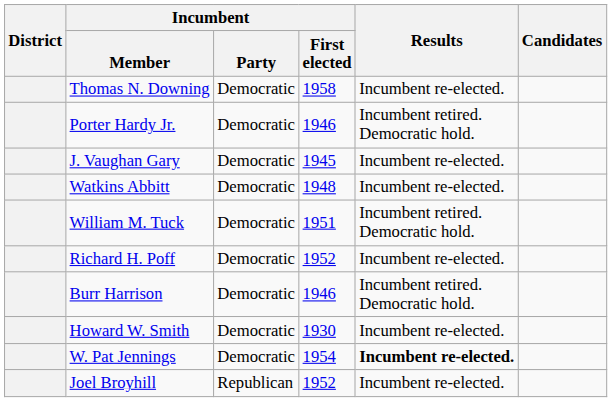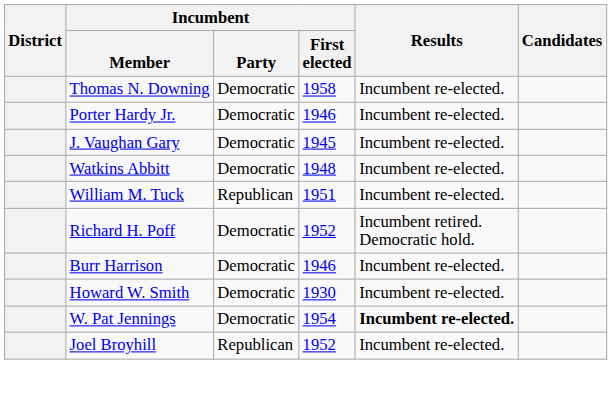Porter Hardy Jr. | Results: Incumbent retired. Democratic hold. -> Incumbent re-elected.
William M. Tuck | Incumbent / Party: Democratic -> Republican
William M. Tuck | Results: Incumbent retired. Democratic hold. -> Incumbent re-elected.
Richard H. Poff | Results: Incumbent re-elected. -> Incumbent retired. Democratic hold.
Burr Harrison | Results: Incumbent retired. Democratic hold. -> Incumbent re-elected.
